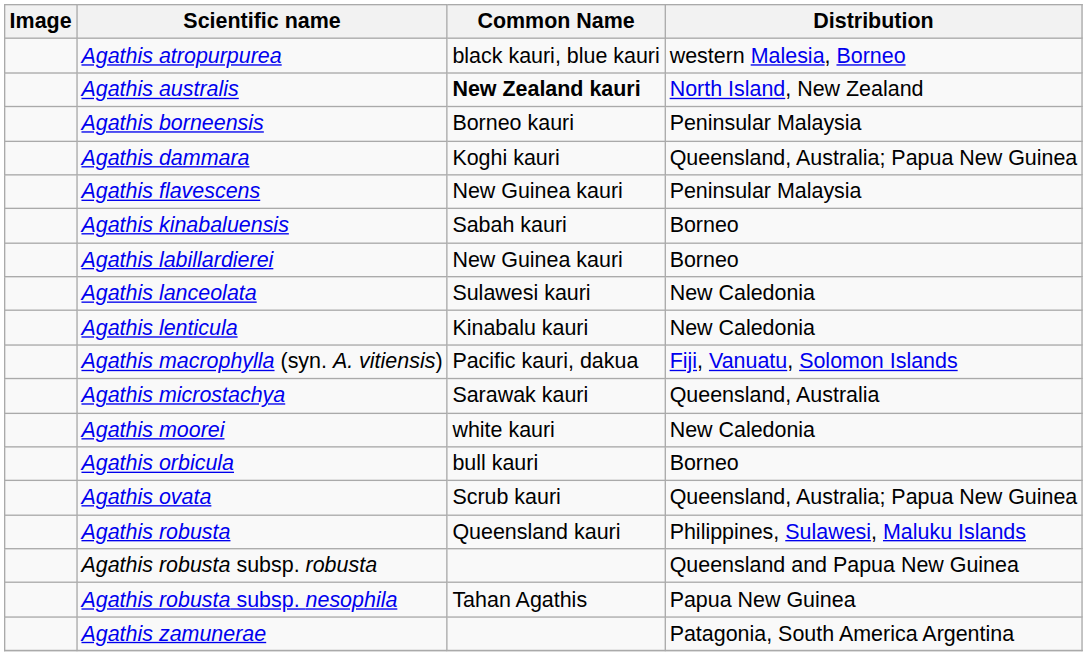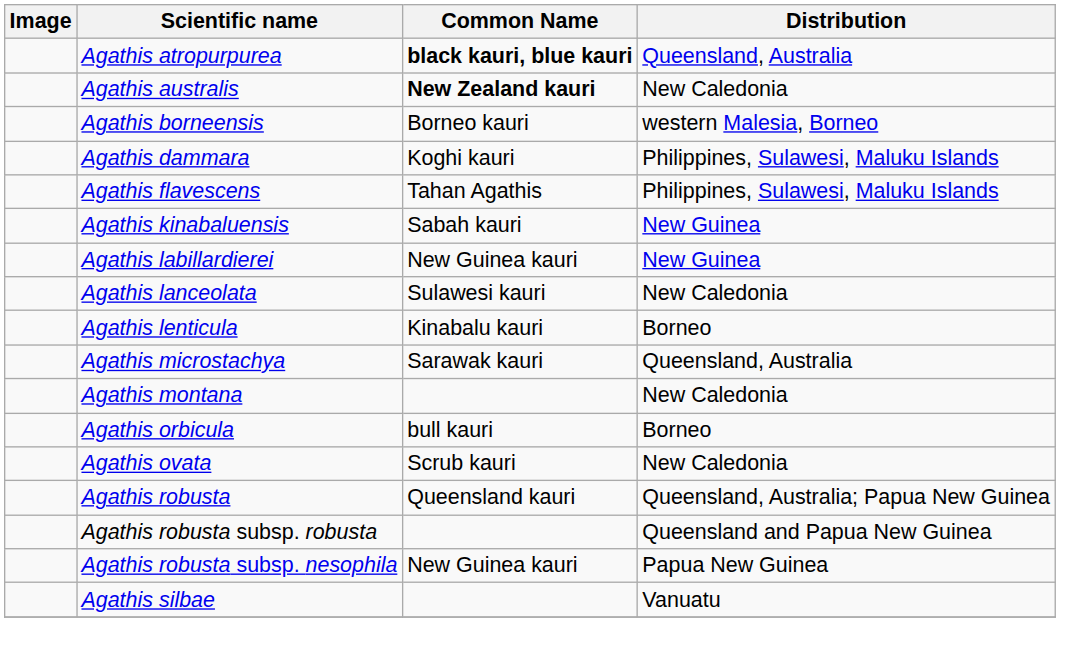Agathis atropurpurea | Common Name: normal -> bold
Agathis atropurpurea | Distribution: western Malesia, Borneo -> Queensland, Australia
Agathis australis | Distribution: North Island, New Zealand -> New Caledonia
Agathis borneensis | Distribution: Peninsular Malaysia -> western Malesia, Borneo
Agathis dammara | Distribution: Queensland, Australia; Papua New Guinea -> Philippines, Sulawesi, Maluku Islands
Agathis flavescens | Common Name: New Guinea kauri -> Tahan Agathis
Agathis flavescens | Distribution: Peninsular Malaysia -> Philippines, Sulawesi, Maluku Islands
Agathis kinabaluensis | Distribution: Borneo -> New Guinea
Agathis labillardierei | Distribution: Borneo -> New Guinea
Agathis lenticula | Distribution: New Caledonia -> Borneo
- row: Agathis macrophylla (syn. A. vitiensis) | Pacific kauri, dakua | Fiji, Vanuatu, Solomon Islands
+ row: Agathis montana | New Caledonia
- row: Agathis moorei | white kauri | New Caledonia
Agathis ovata | Distribution: Queensland, Australia; Papua New Guinea -> New Caledonia
Agathis robusta | Distribution: Philippines, Sulawesi, Maluku Islands -> Queensland, Australia; Papua New Guinea
Agathis robusta subsp. nesophila | Common Name: Tahan Agathis -> New Guinea kauri
+ row: Agathis silbae | Vanuatu
- row: Agathis zamunerae | Patagonia, South America Argentina
